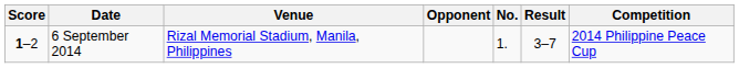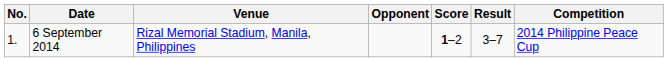columns swapped: No. <-> Score
